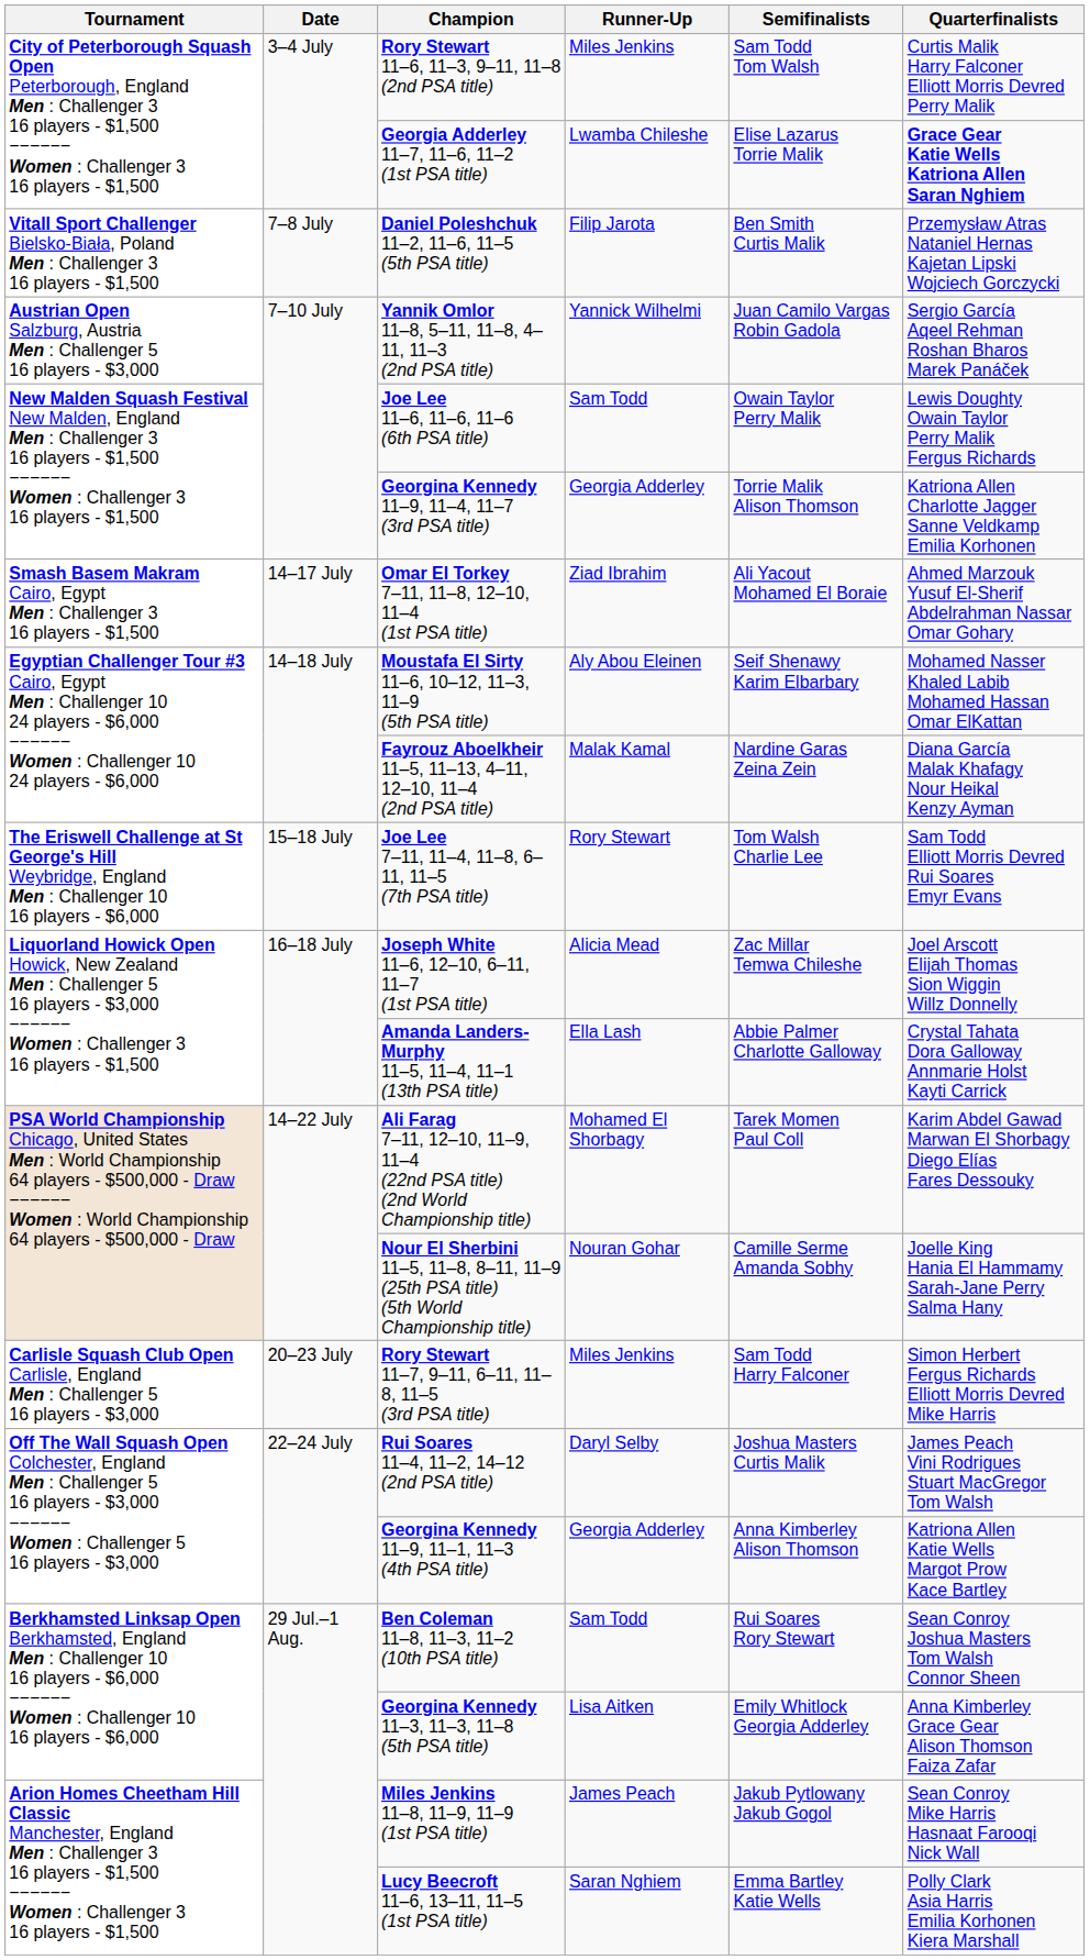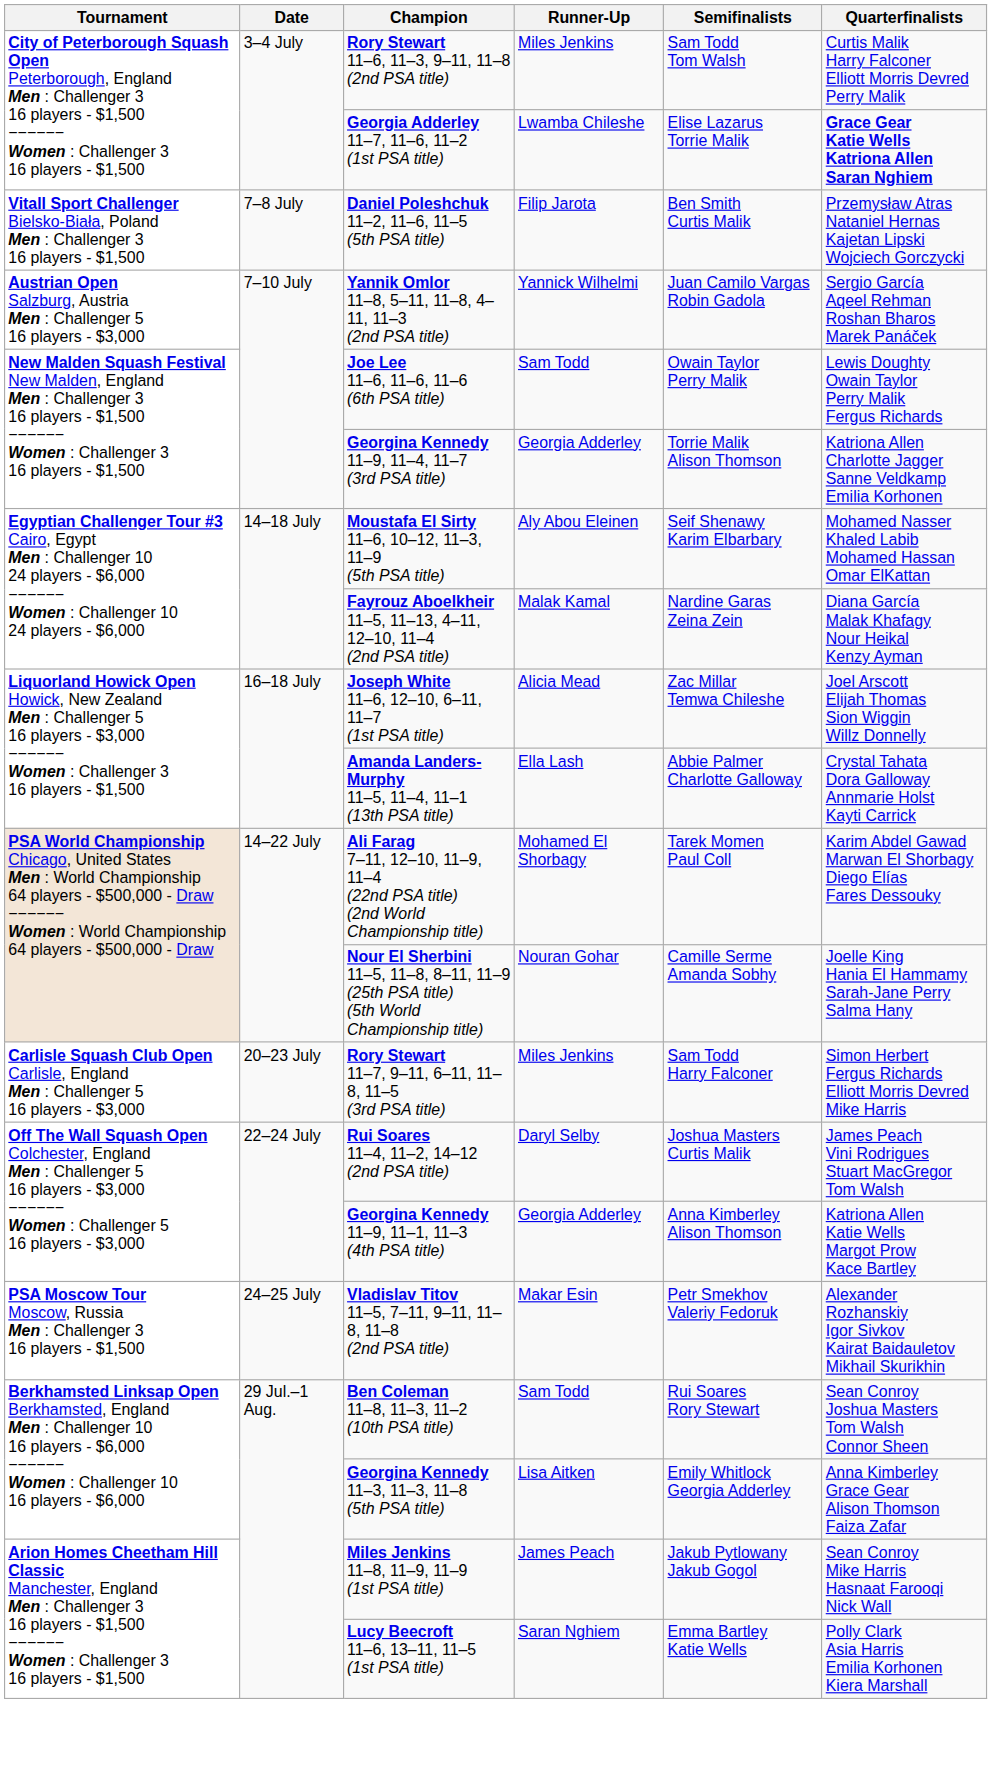- row: Smash Basem Makram Cairo, Egypt Men : Challenger 3 16 players - $1,500 | 14–17 July | Omar El Torkey 7–11, 11–8, 12–10, 11–4 (1st PSA title) | Ziad Ibrahim | Ali Yacout Mohamed El Boraie | Ahmed Marzouk Yusuf El-Sherif Abdelrahman Nassar Omar Gohary
- row: The Eriswell Challenge at St George's Hill Weybridge, England Men : Challenger 10 16 players - $6,000 | 15–18 July | Joe Lee 7–11, 11–4, 11–8, 6–11, 11–5 (7th PSA title) | Rory Stewart | Tom Walsh Charlie Lee | Sam Todd Elliott Morris Devred Rui Soares Emyr Evans
+ row: PSA Moscow Tour Moscow, Russia Men : Challenger 3 16 players - $1,500 | 24–25 July | Vladislav Titov 11–5, 7–11, 9–11, 11–8, 11–8 (2nd PSA title) | Makar Esin | Petr Smekhov Valeriy Fedoruk | Alexander Rozhanskiy Igor Sivkov Kairat Baidauletov Mikhail Skurikhin
